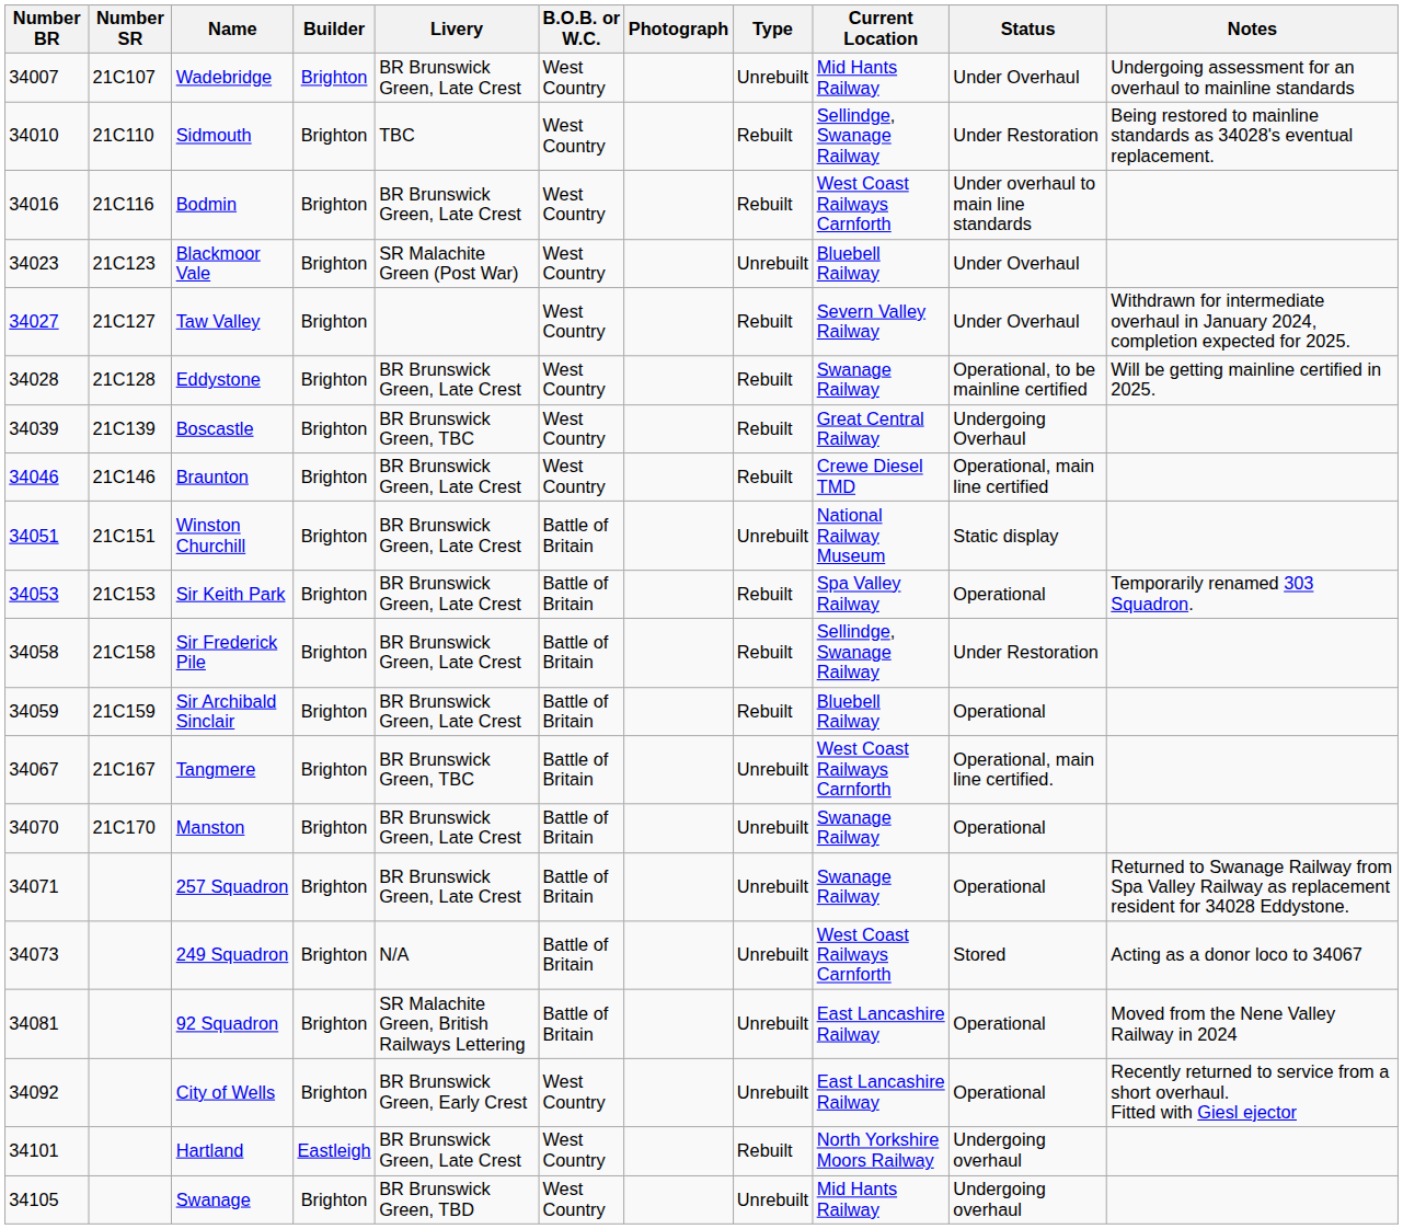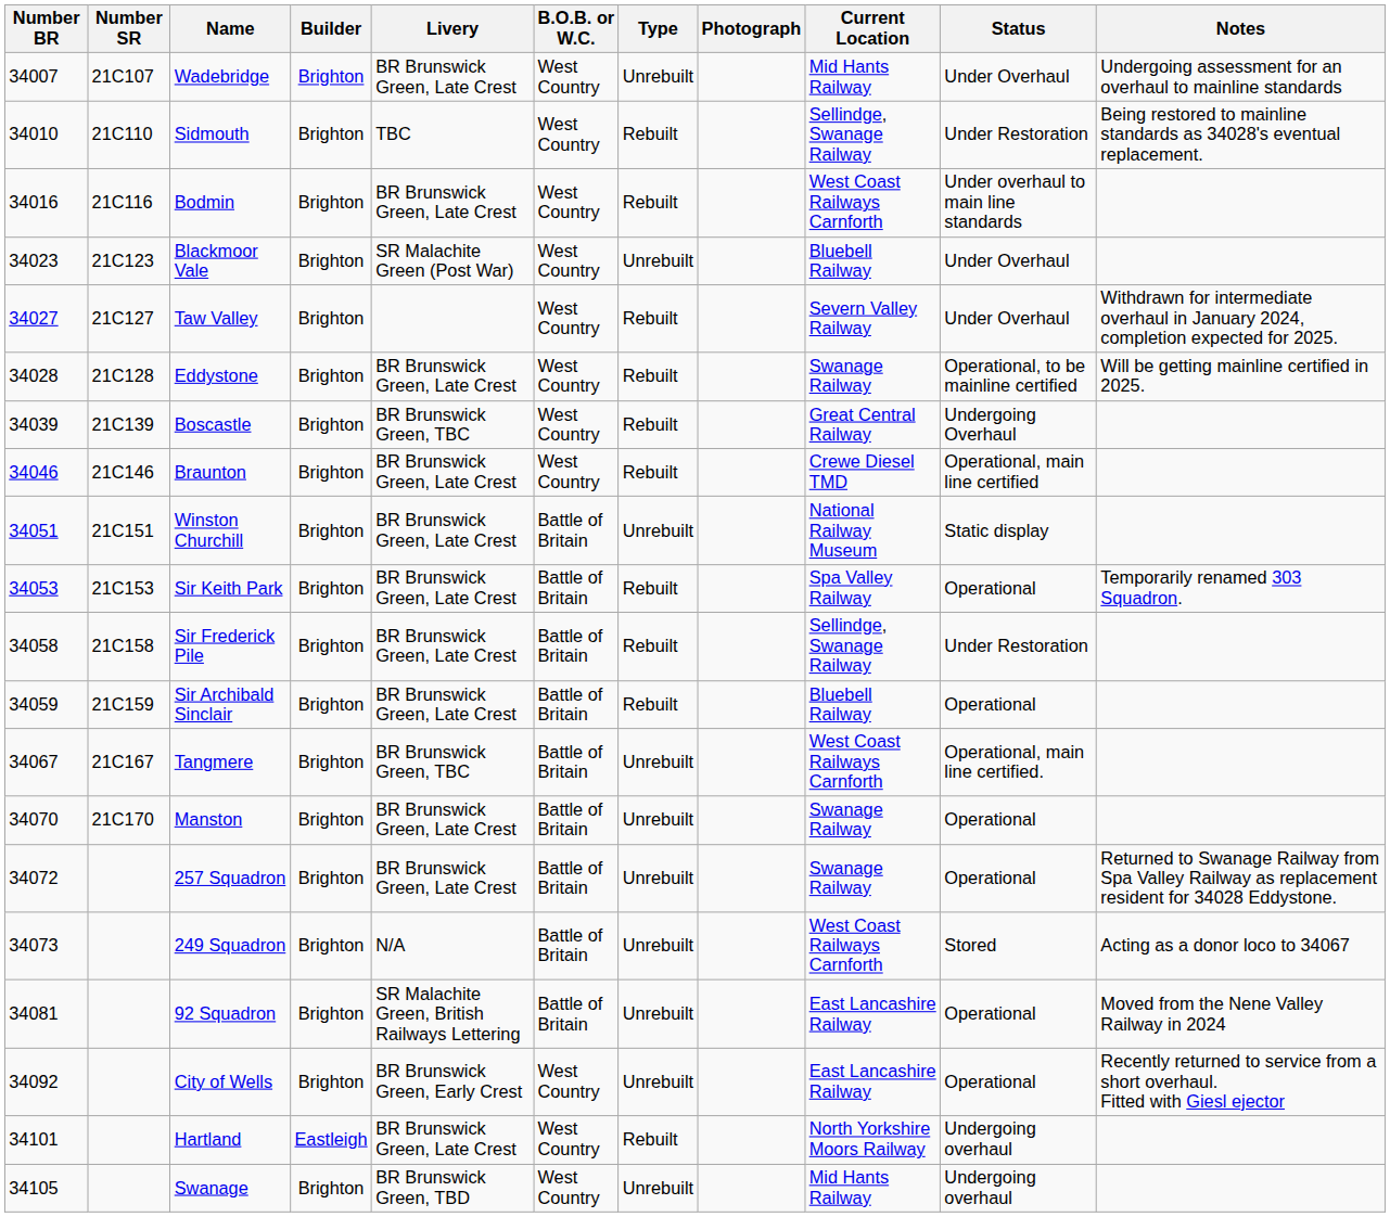columns swapped: Type <-> Photograph
257 Squadron | Number BR: 34071 -> 34072
